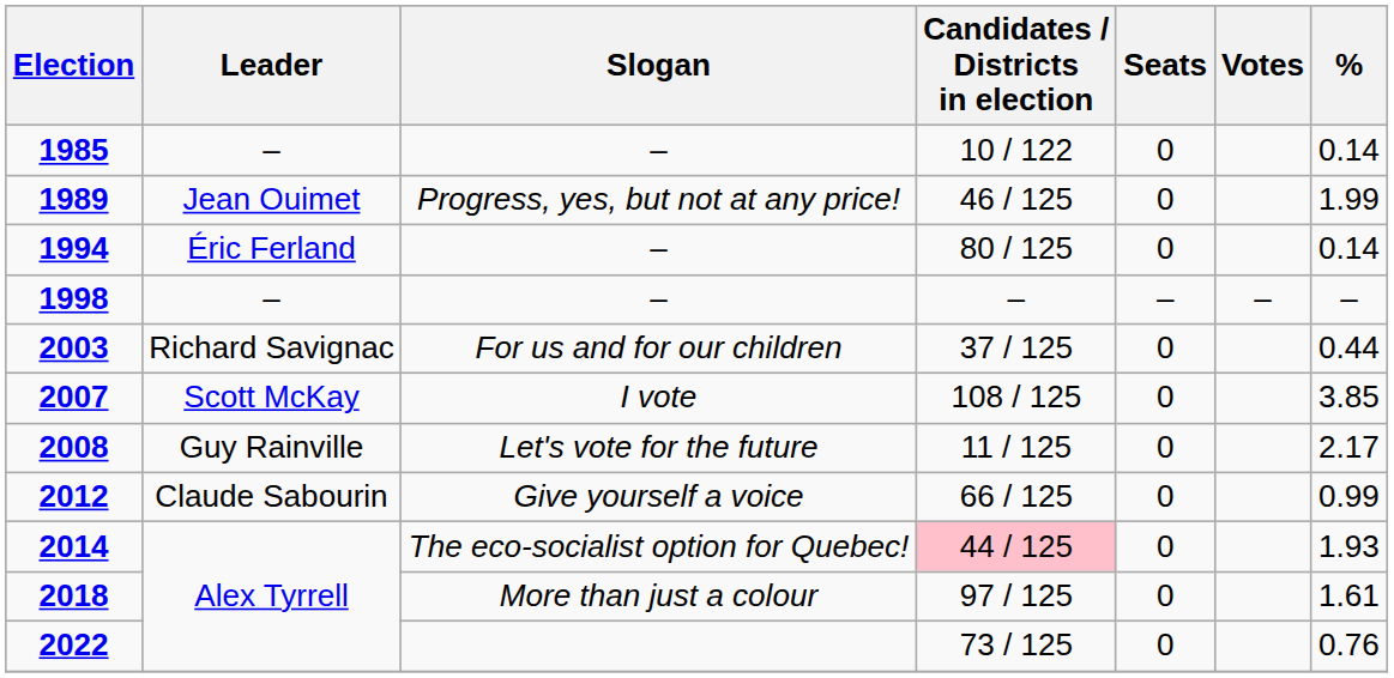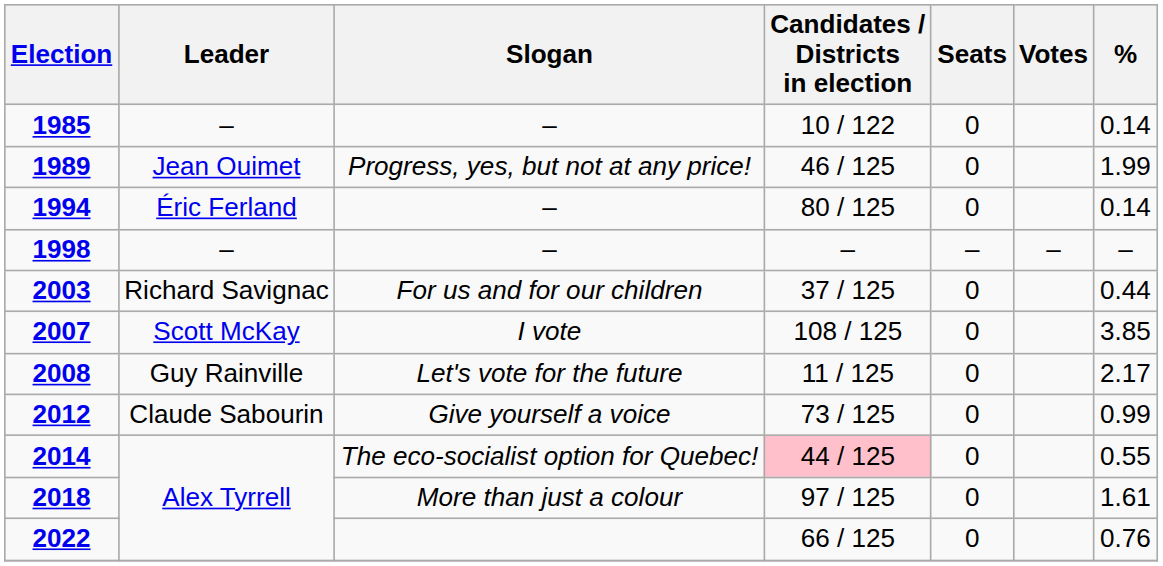2012 | Candidates / Districts in election: 66 / 125 -> 73 / 125
2014 | %: 1.93 -> 0.55
2022 | Candidates / Districts in election: 73 / 125 -> 66 / 125
